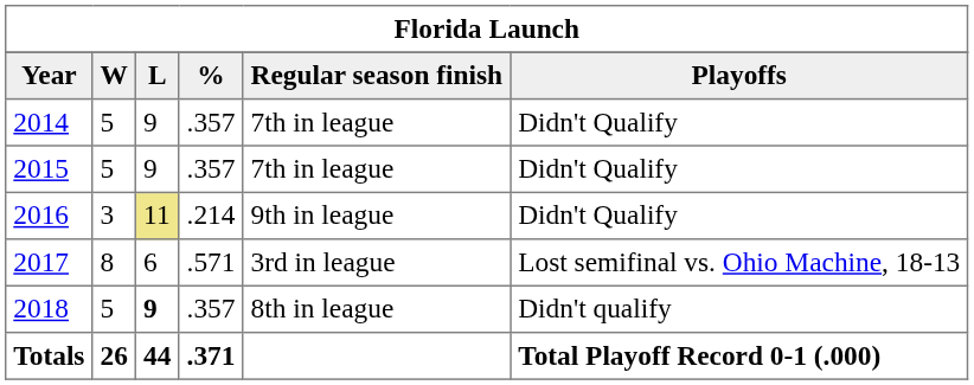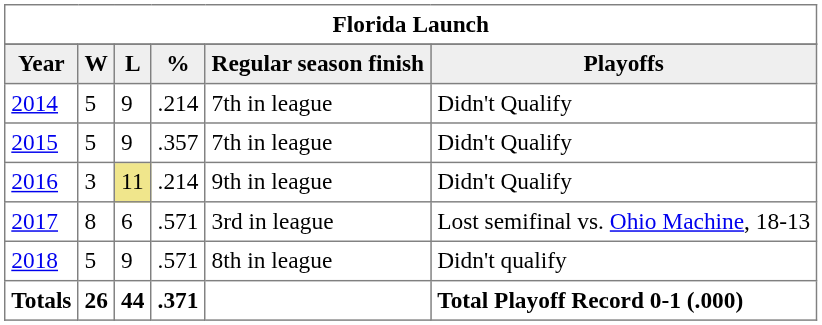2014 | column 4: .357 -> .214
2018 | column 3: bold -> normal
2018 | column 4: .357 -> .571
